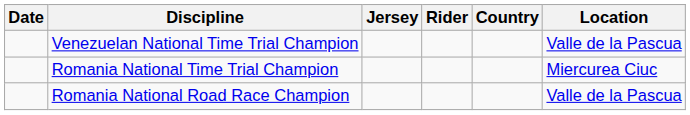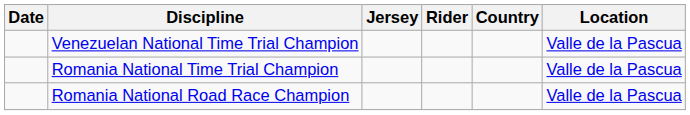Romania National Time Trial Champion | Location: Miercurea Ciuc -> Valle de la Pascua
